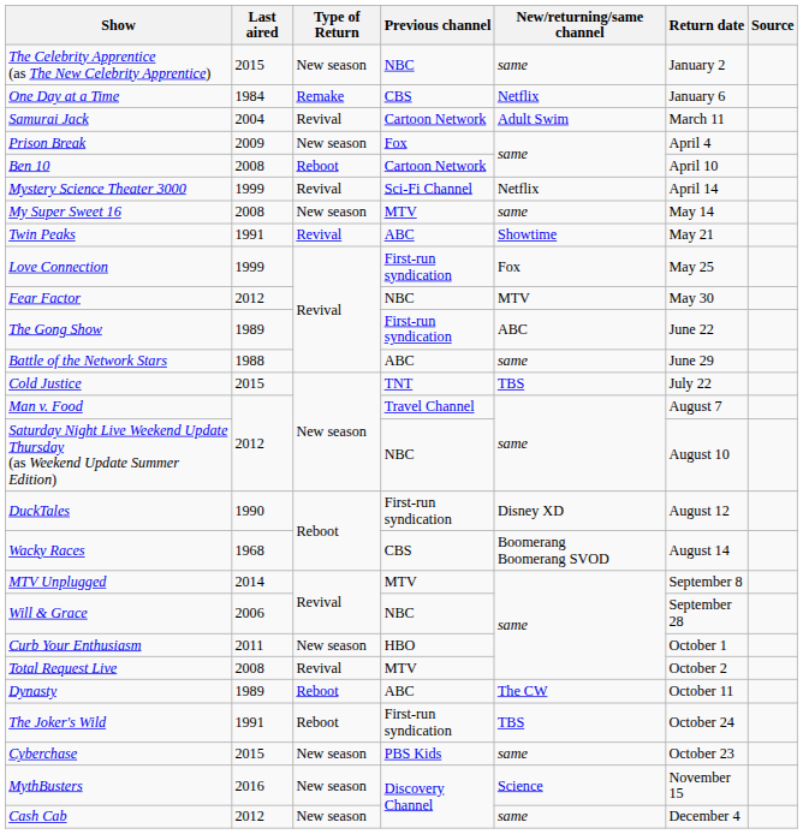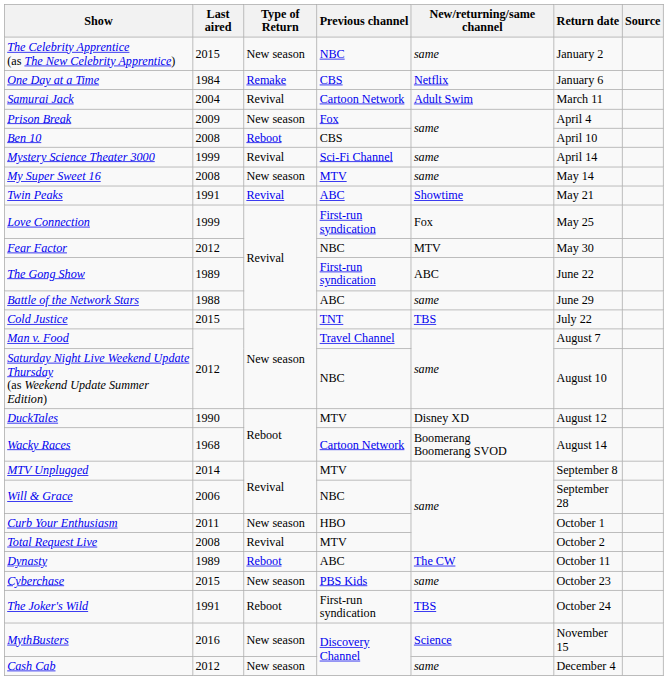Ben 10 | Previous channel: Cartoon Network -> CBS
Mystery Science Theater 3000 | New/returning/same channel: Netflix -> same
DuckTales | Previous channel: First-run syndication -> MTV
Wacky Races | Previous channel: CBS -> Cartoon Network
rows swapped: Cyberchase <-> The Joker's Wild
